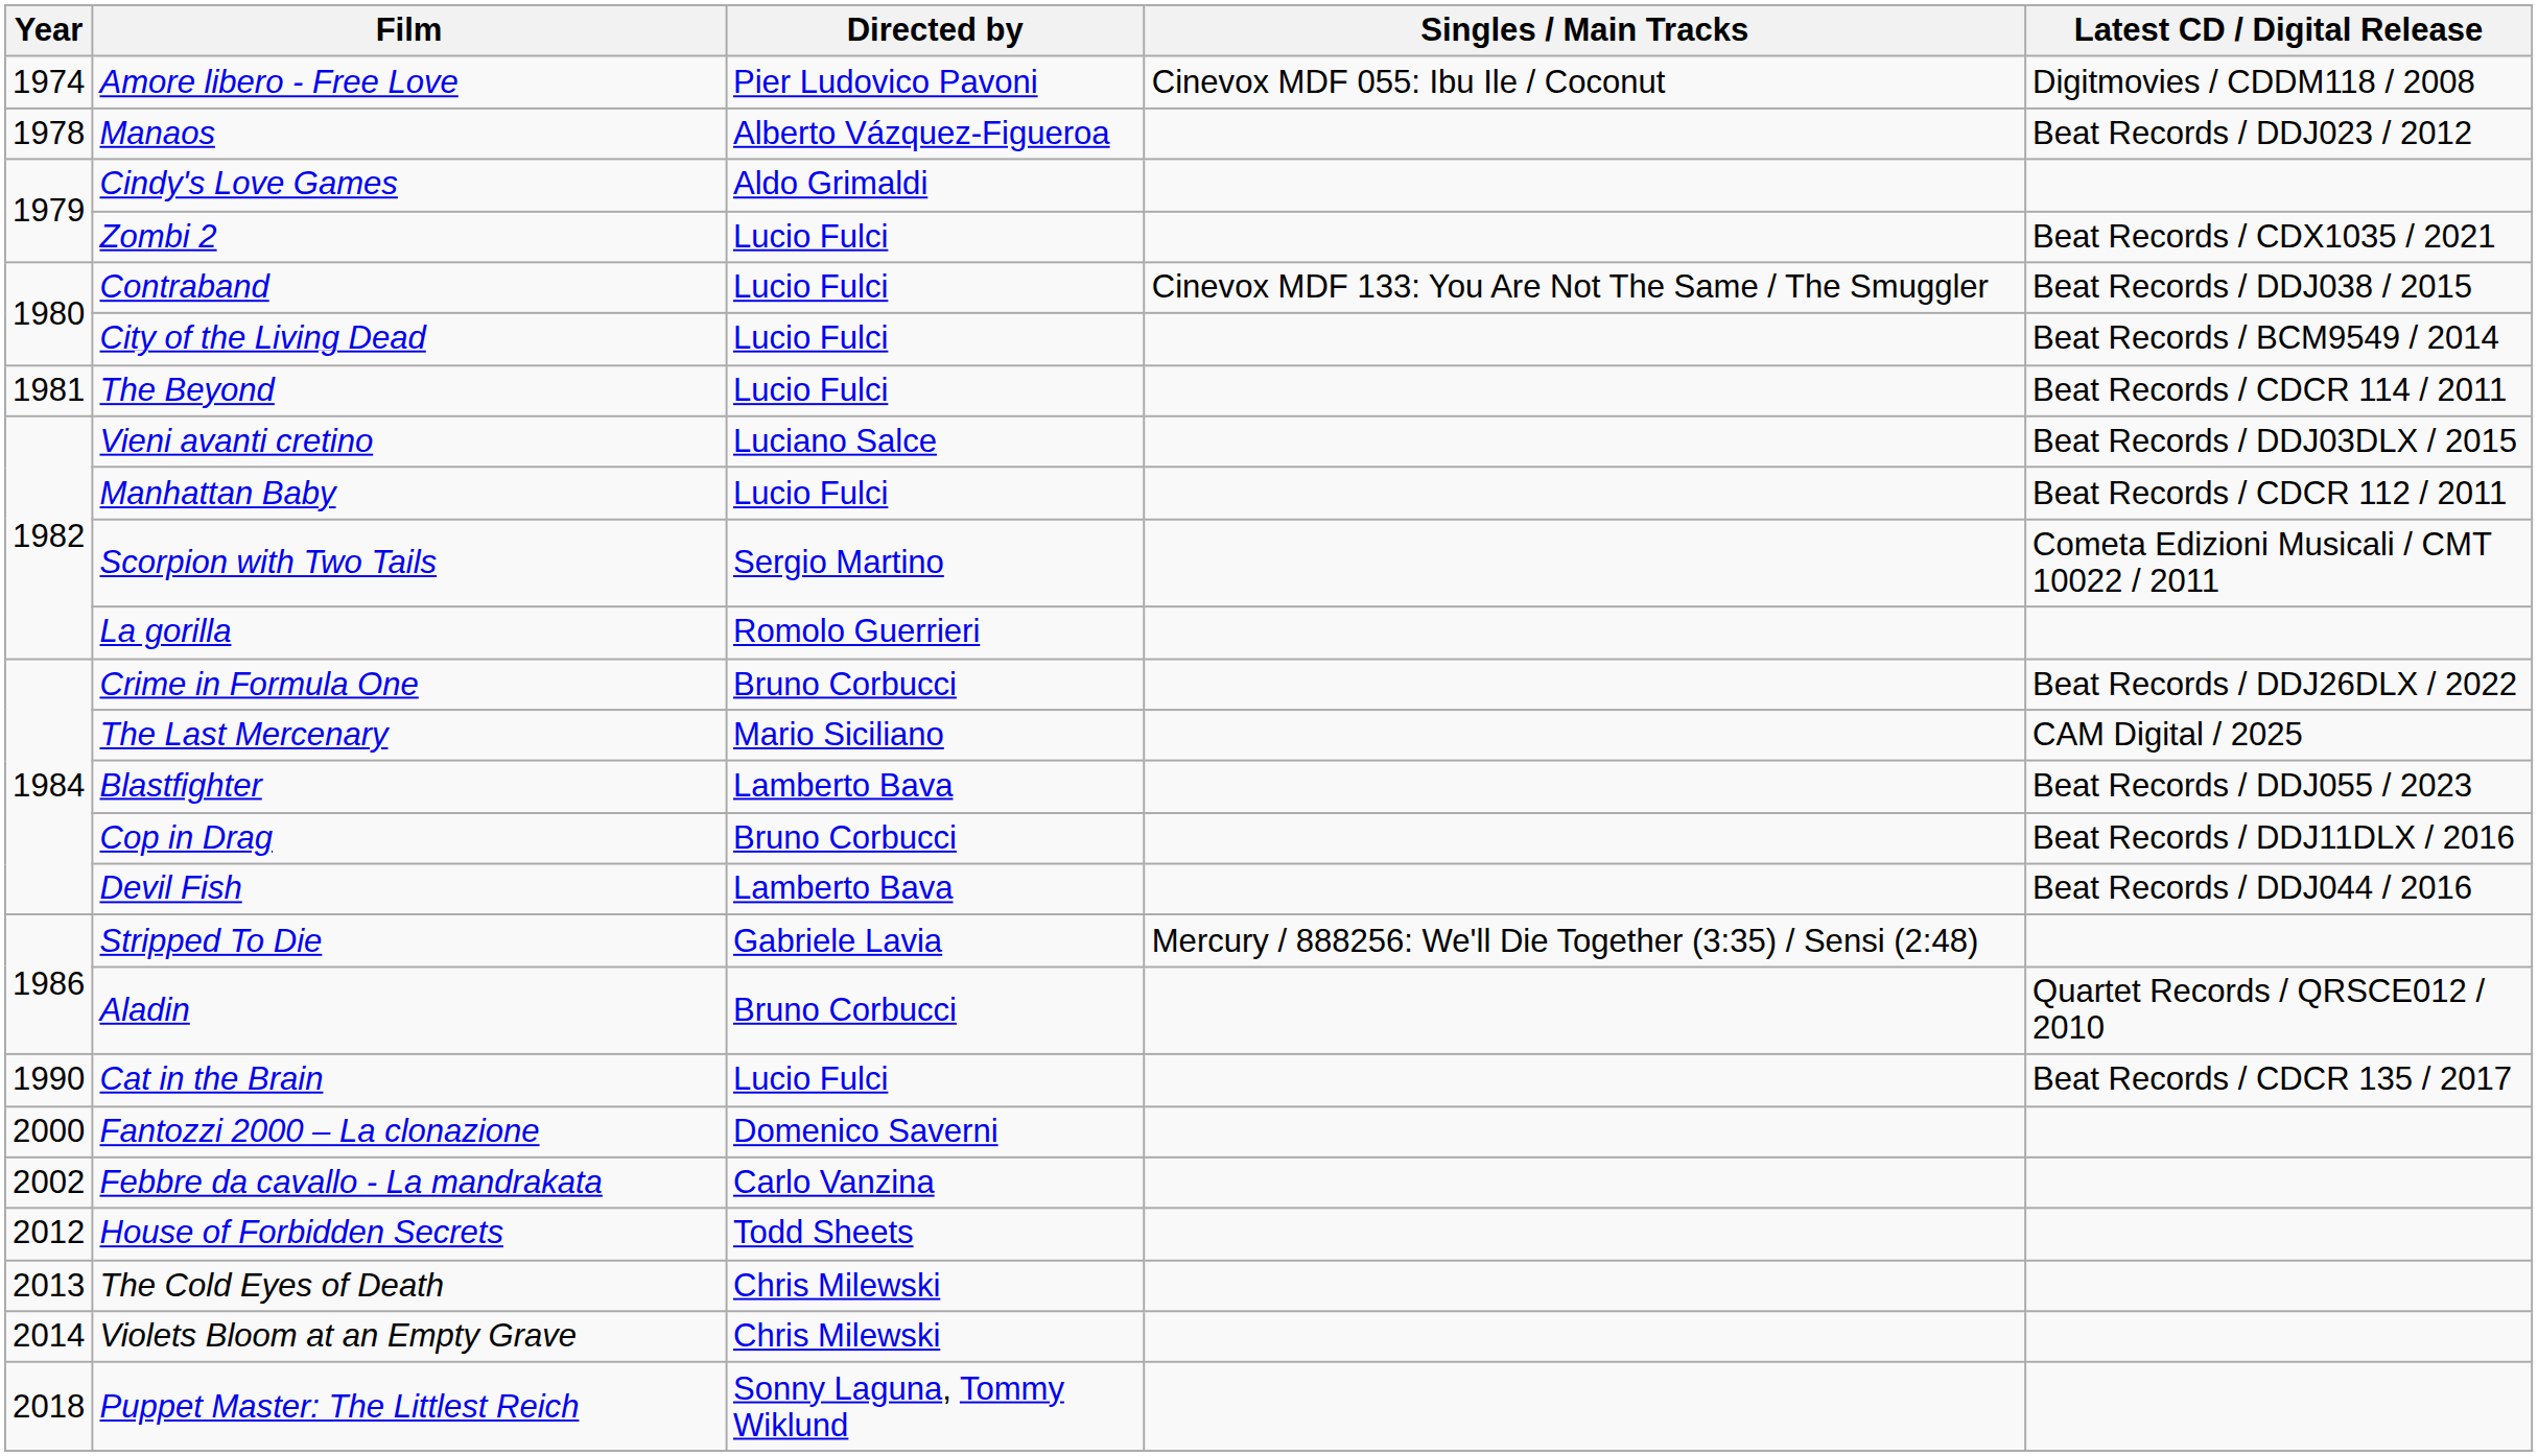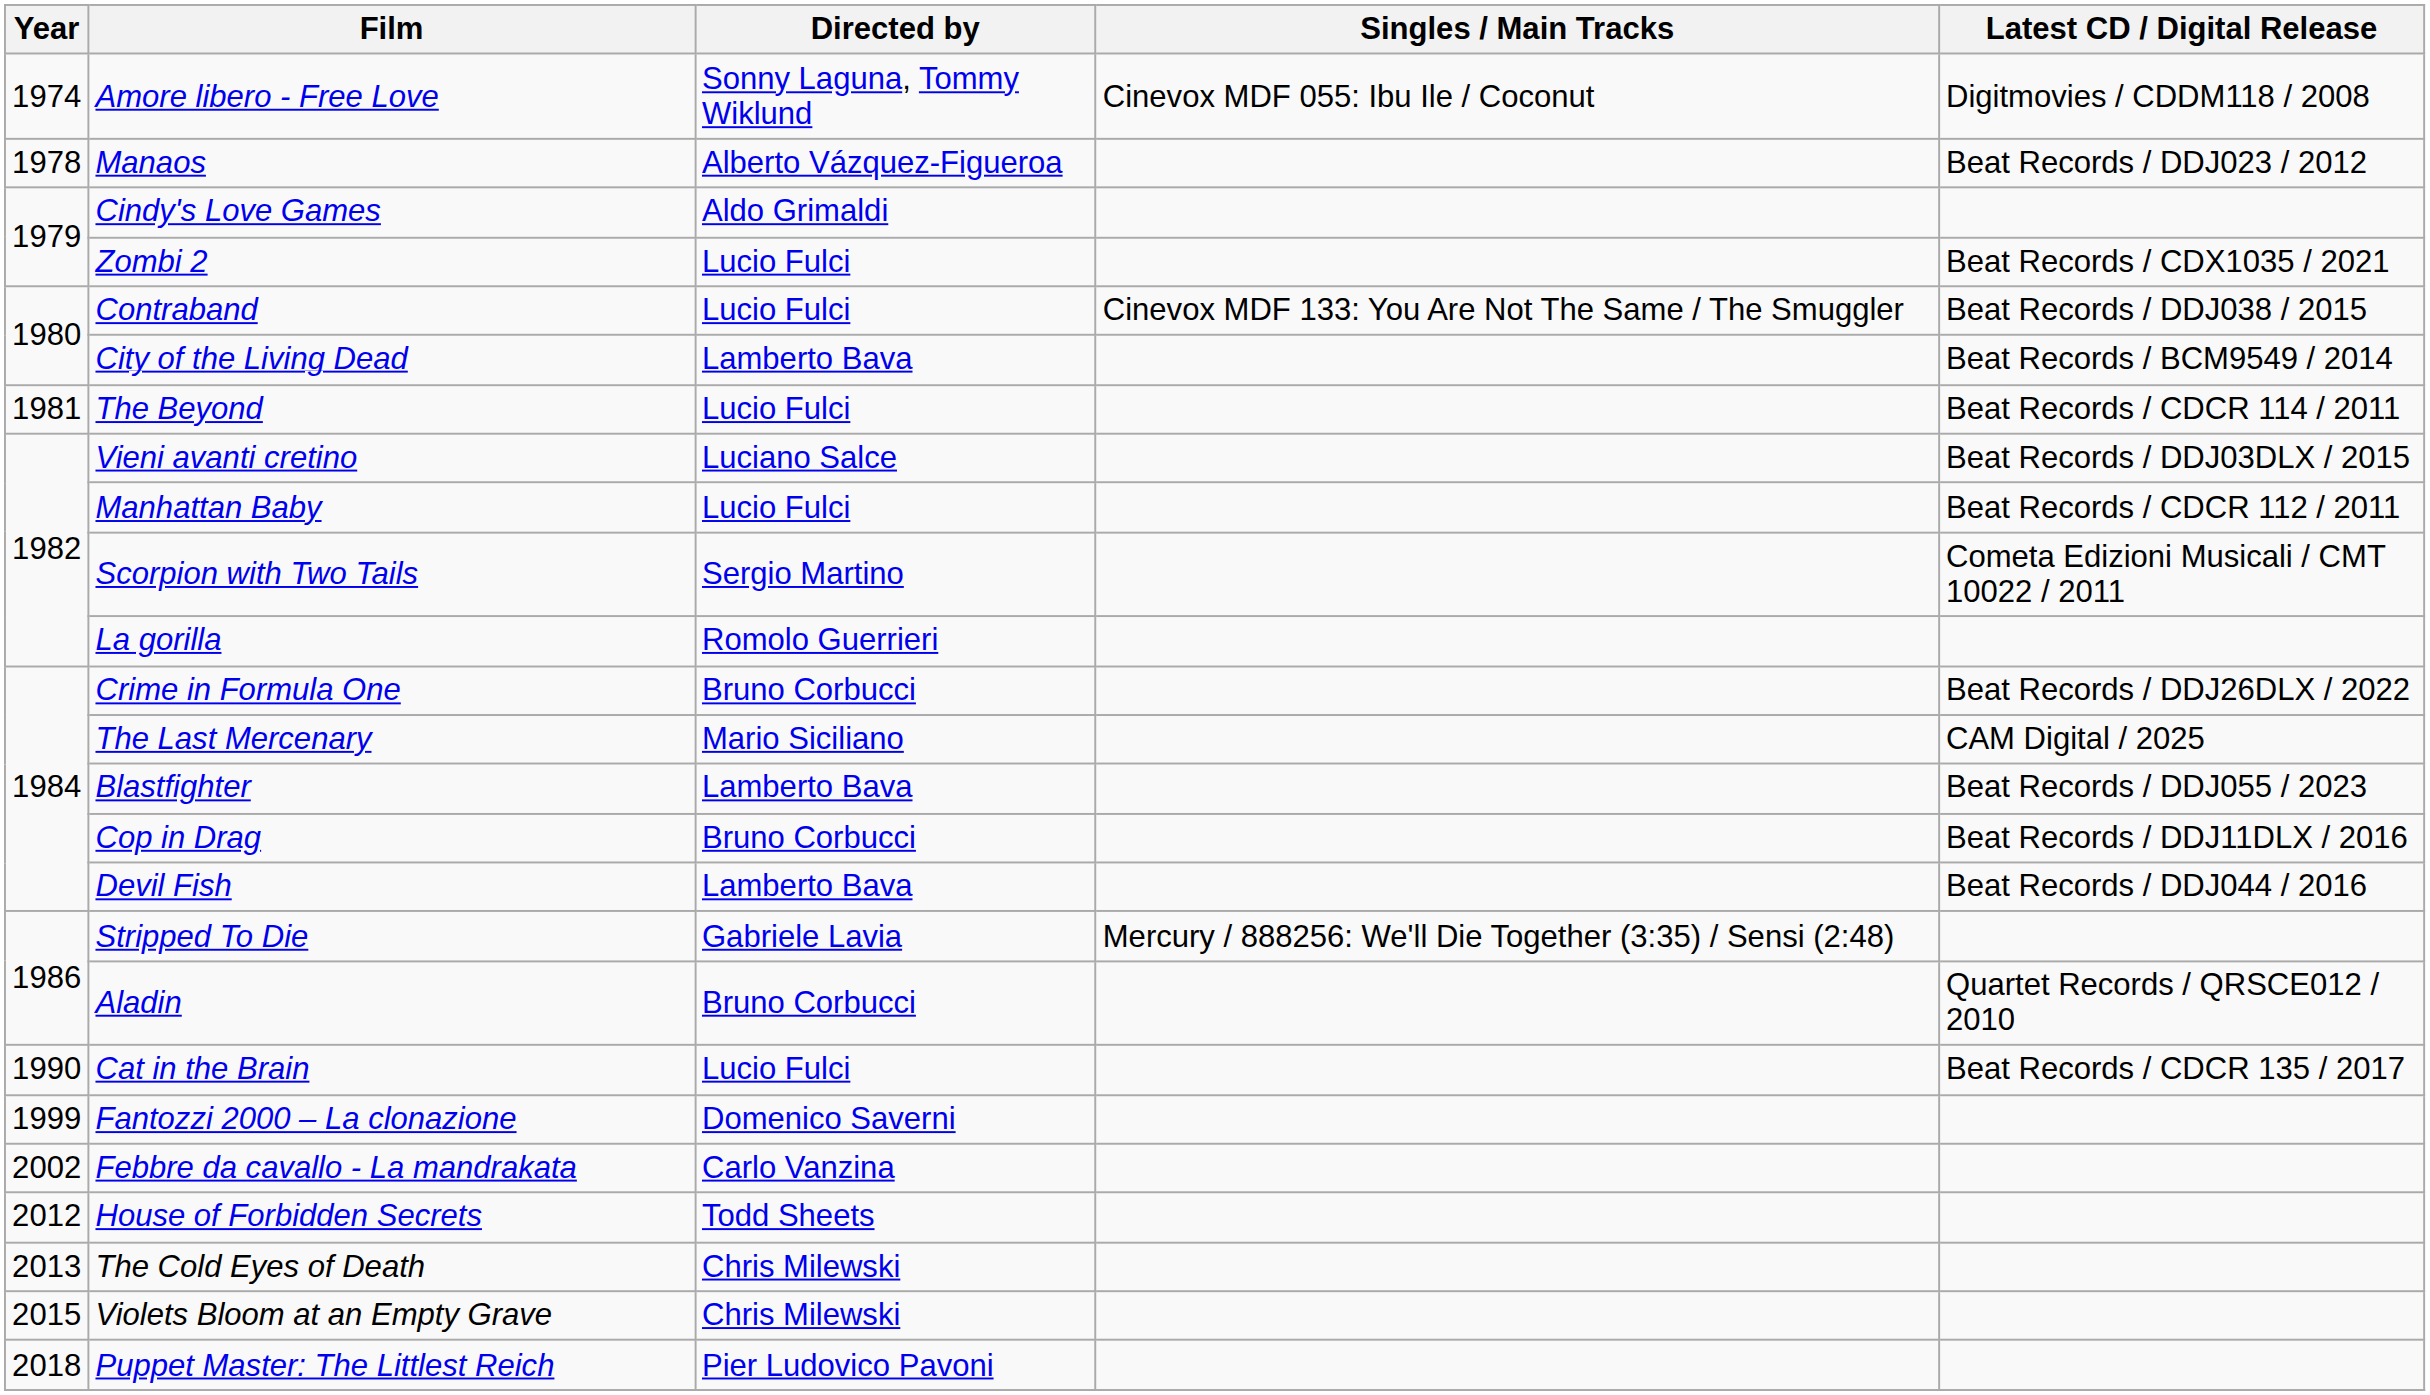Amore libero - Free Love | Directed by: Pier Ludovico Pavoni -> Sonny Laguna, Tommy Wiklund
City of the Living Dead | Directed by: Lucio Fulci -> Lamberto Bava
Fantozzi 2000 – La clonazione | Year: 2000 -> 1999
Violets Bloom at an Empty Grave | Year: 2014 -> 2015
Puppet Master: The Littlest Reich | Directed by: Sonny Laguna, Tommy Wiklund -> Pier Ludovico Pavoni
